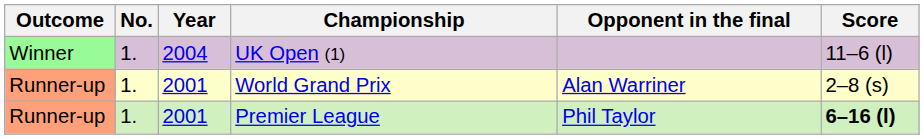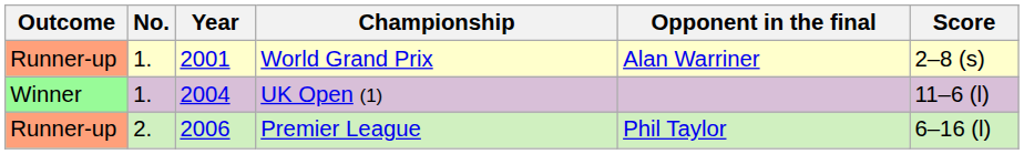rows swapped: World Grand Prix <-> UK Open (1)
Premier League | No.: 1. -> 2.
Premier League | Year: 2001 -> 2006
Premier League | Score: bold -> normal
